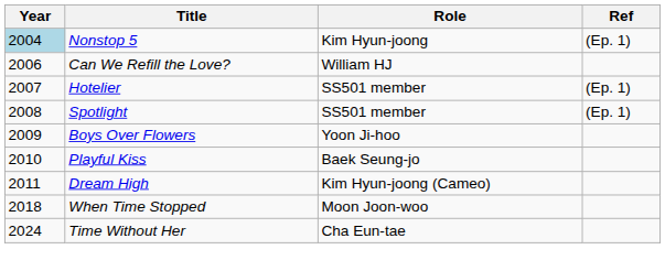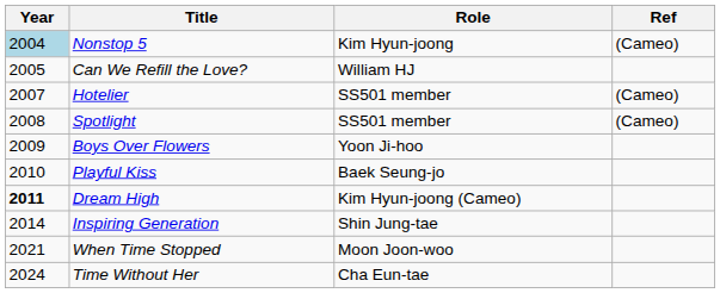Nonstop 5 | Ref: (Ep. 1) -> (Cameo)
Can We Refill the Love? | Year: 2006 -> 2005
Hotelier | Ref: (Ep. 1) -> (Cameo)
Spotlight | Ref: (Ep. 1) -> (Cameo)
Dream High | Year: normal -> bold
+ row: 2014 | Inspiring Generation | Shin Jung-tae
When Time Stopped | Year: 2018 -> 2021
